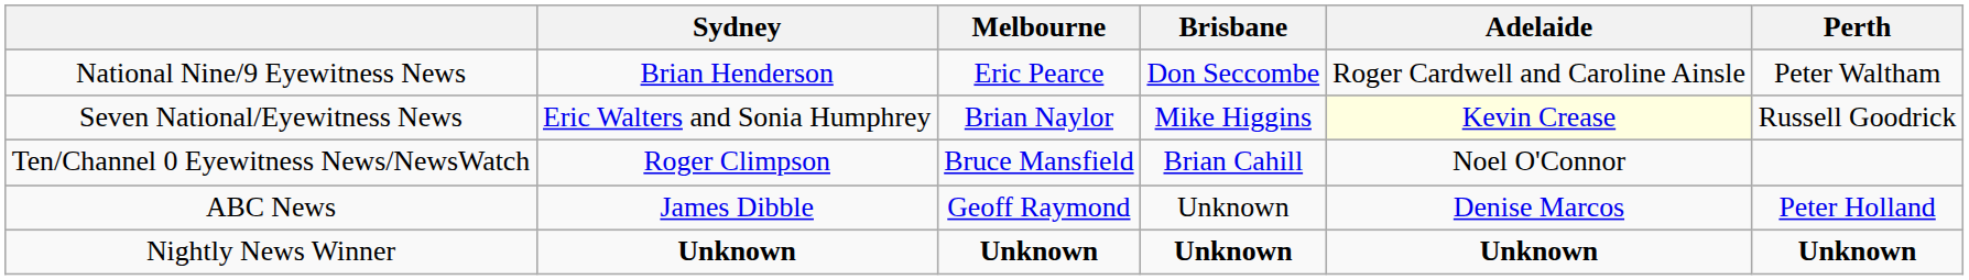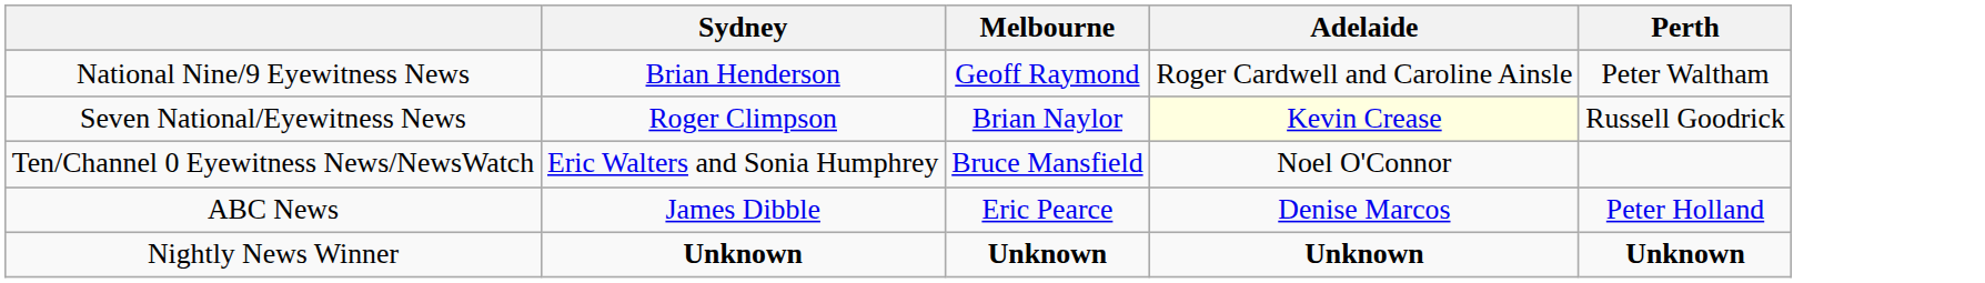- column: Brisbane | Don Seccombe | Mike Higgins | Brian Cahill | Unknown | Unknown
National Nine/9 Eyewitness News | Melbourne: Eric Pearce -> Geoff Raymond
Seven National/Eyewitness News | Sydney: Eric Walters and Sonia Humphrey -> Roger Climpson
Ten/Channel 0 Eyewitness News/NewsWatch | Sydney: Roger Climpson -> Eric Walters and Sonia Humphrey
ABC News | Melbourne: Geoff Raymond -> Eric Pearce
